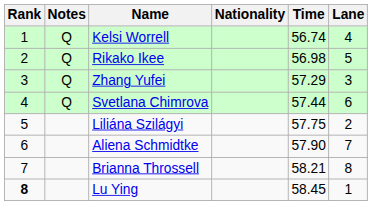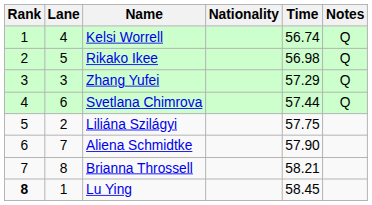columns swapped: Lane <-> Notes
